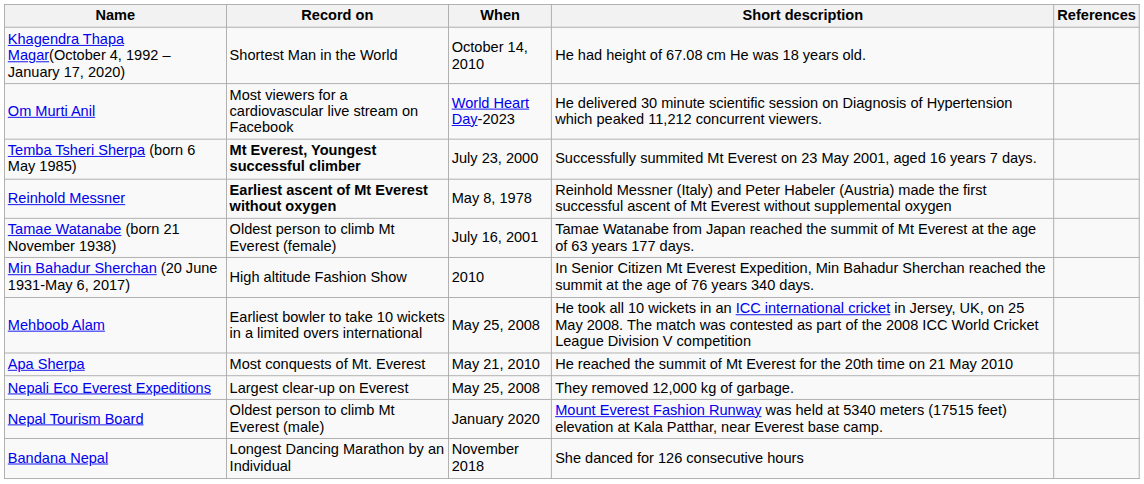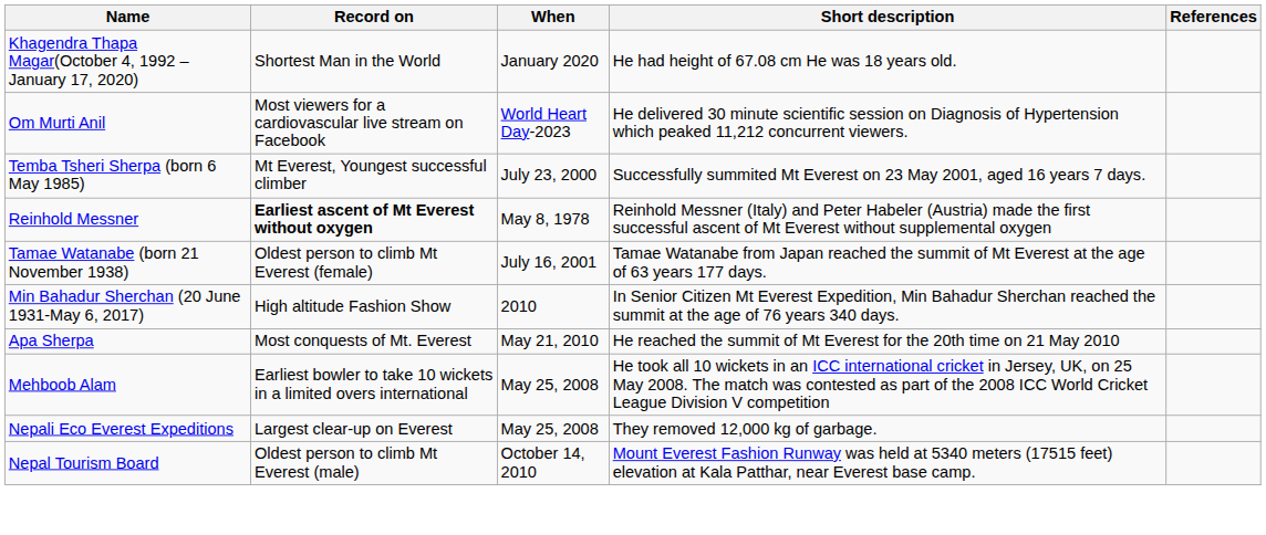Khagendra Thapa Magar(October 4, 1992 – January 17, 2020) | When: October 14, 2010 -> January 2020
Temba Tsheri Sherpa (born 6 May 1985) | Record on: bold -> normal
rows swapped: Apa Sherpa <-> Mehboob Alam
Nepal Tourism Board | When: January 2020 -> October 14, 2010
- row: Bandana Nepal | Longest Dancing Marathon by an Individual | November 2018 | She danced for 126 consecutive hours
